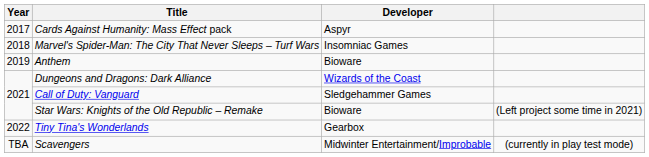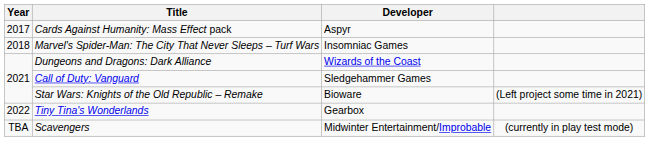- row: 2019 | Anthem | Bioware
